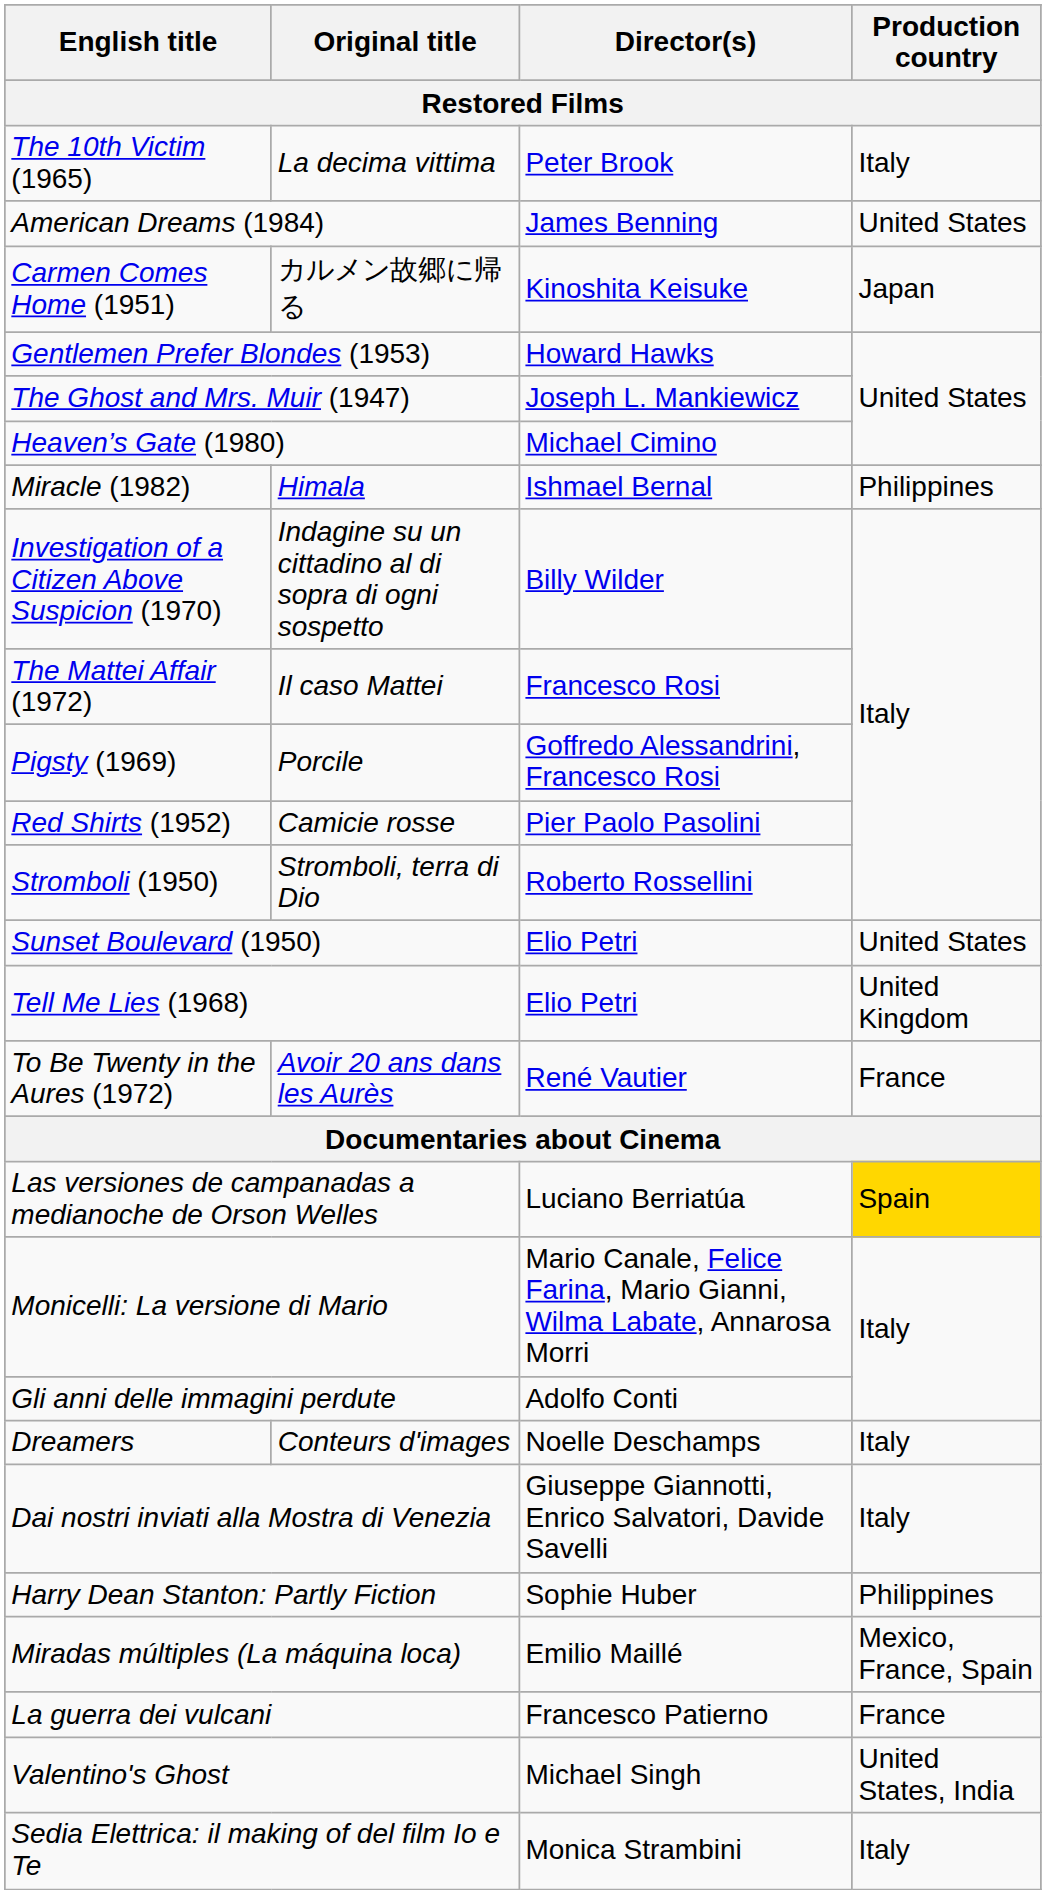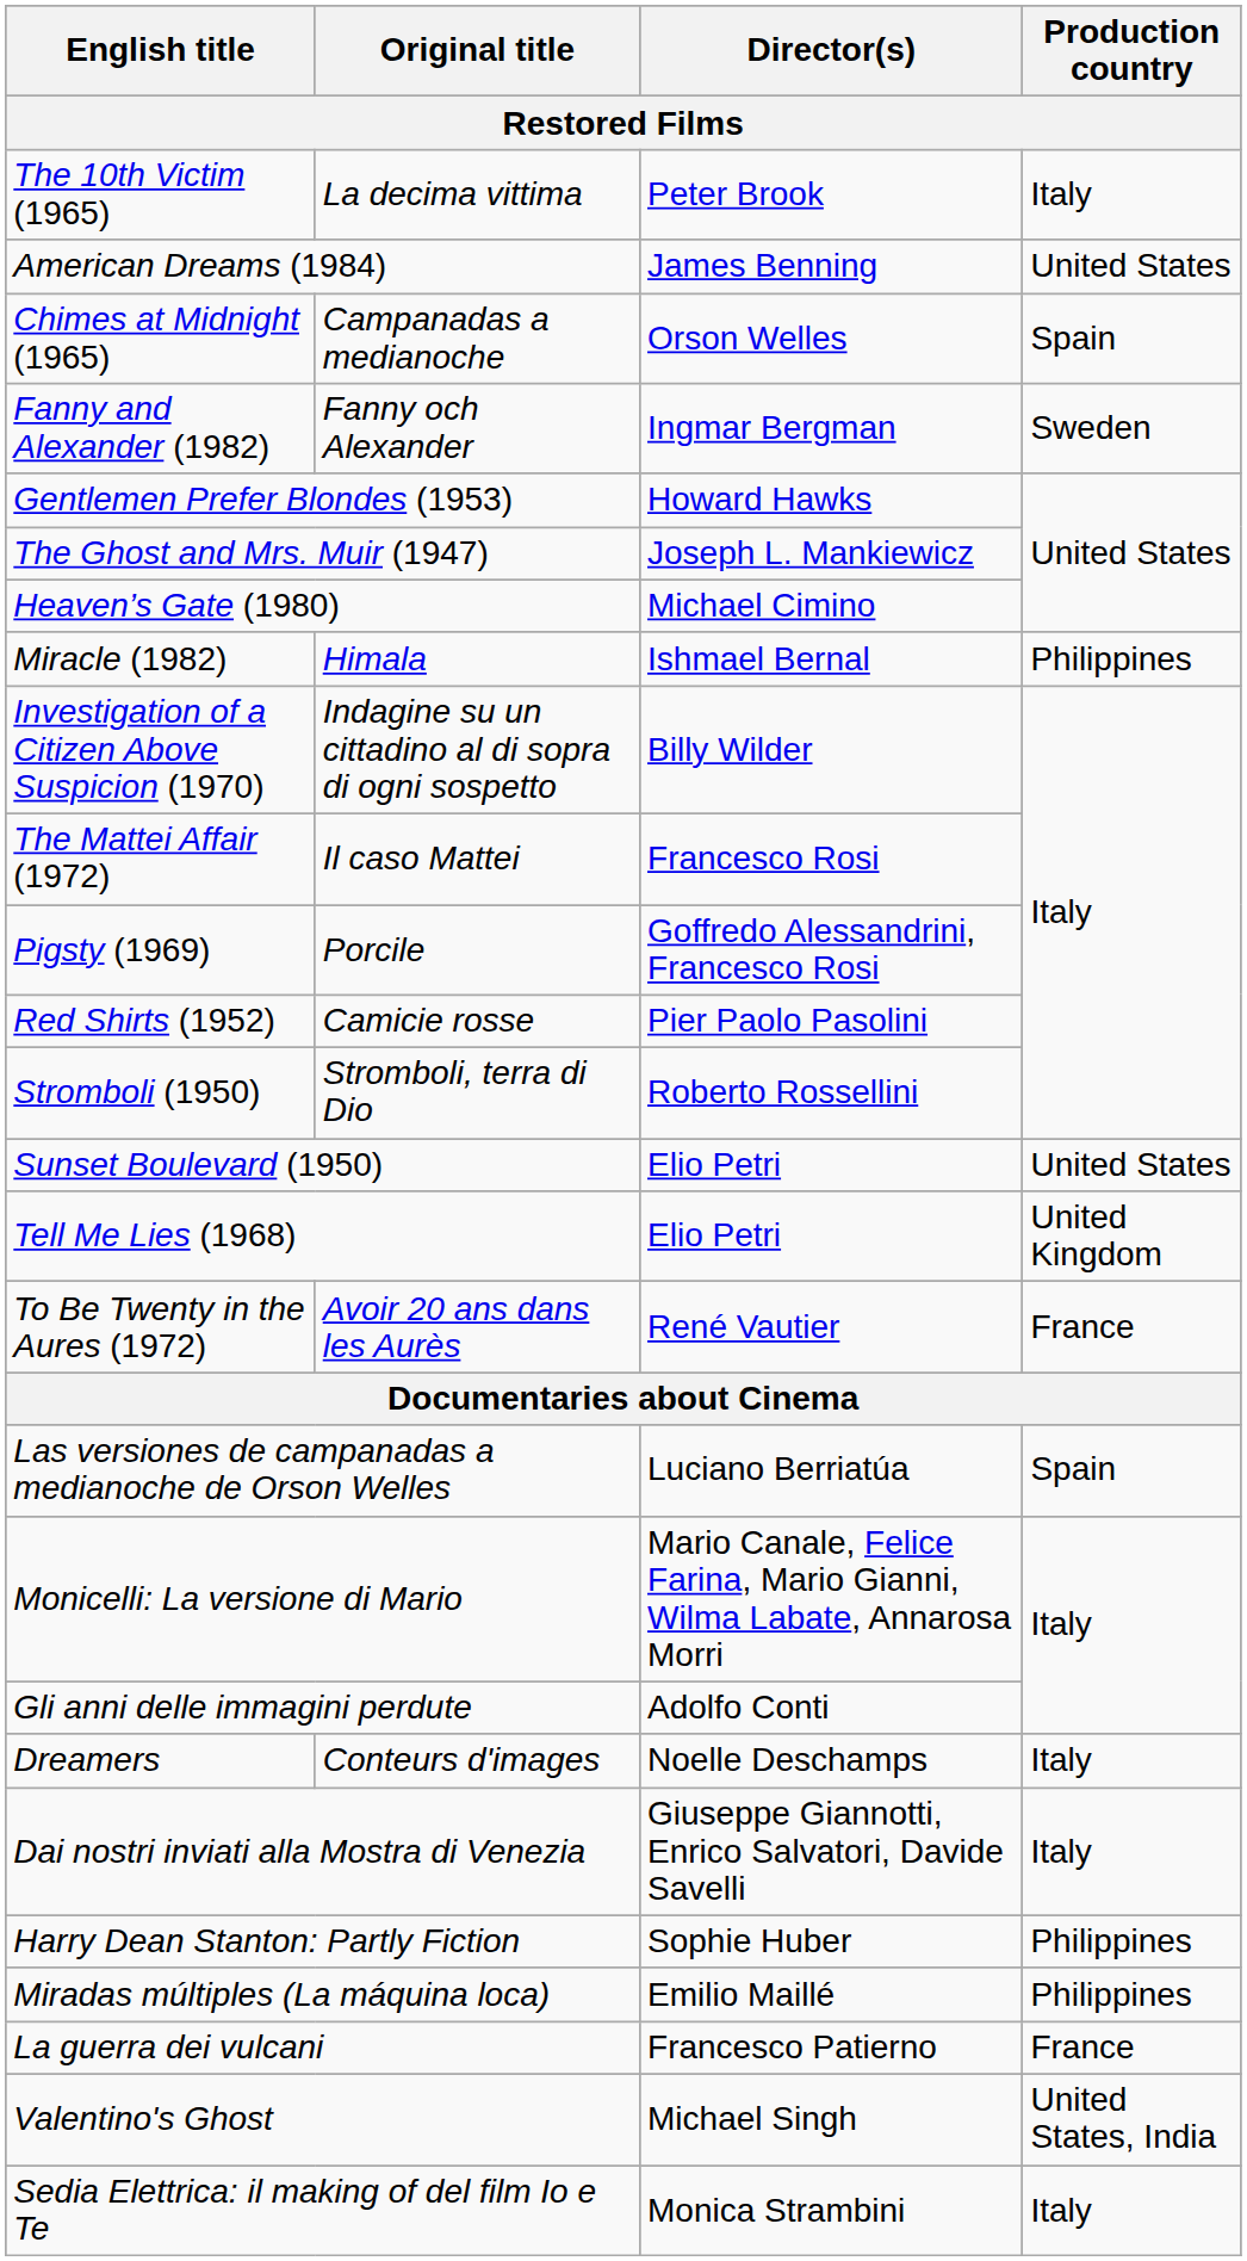- row: Carmen Comes Home (1951) | カルメン故郷に帰る | Kinoshita Keisuke | Japan
+ row: Chimes at Midnight (1965) | Campanadas a medianoche | Orson Welles | Spain
+ row: Fanny and Alexander (1982) | Fanny och Alexander | Ingmar Bergman | Sweden
Las versiones de campanadas a medianoche de Orson Welles | Production country: gold background -> no background
Miradas múltiples (La máquina loca) | Production country: Mexico, France, Spain -> Philippines
